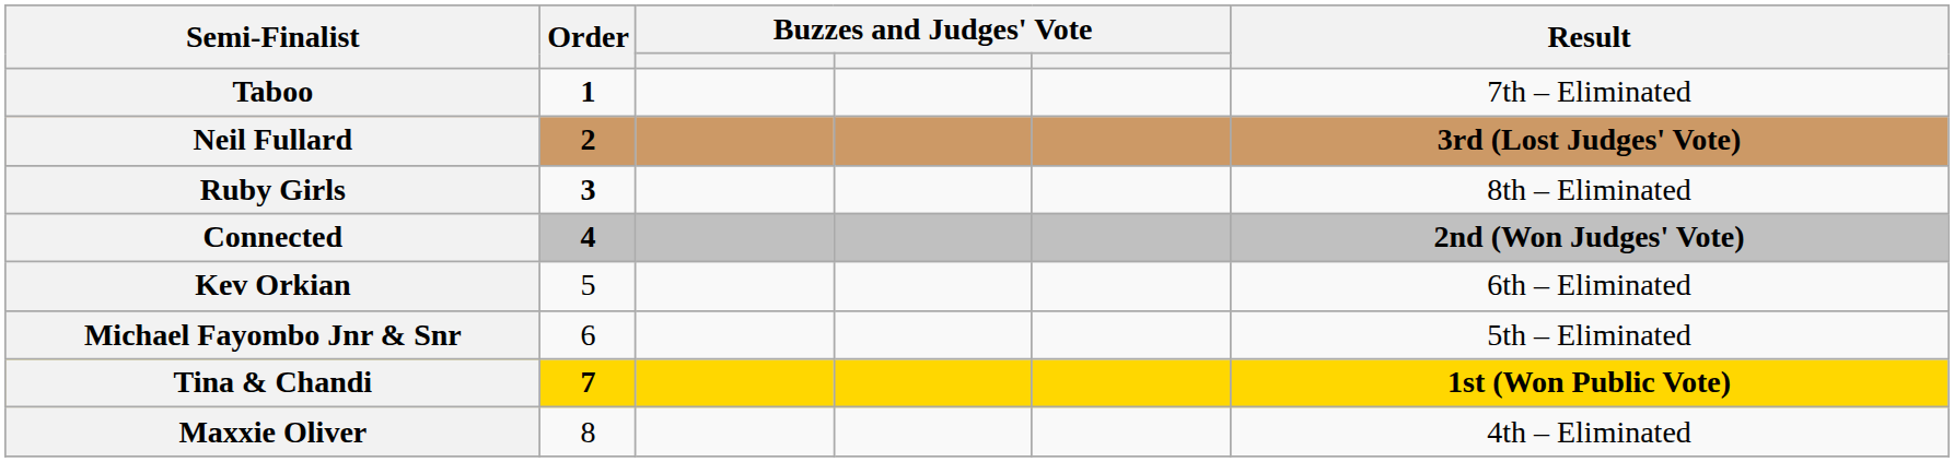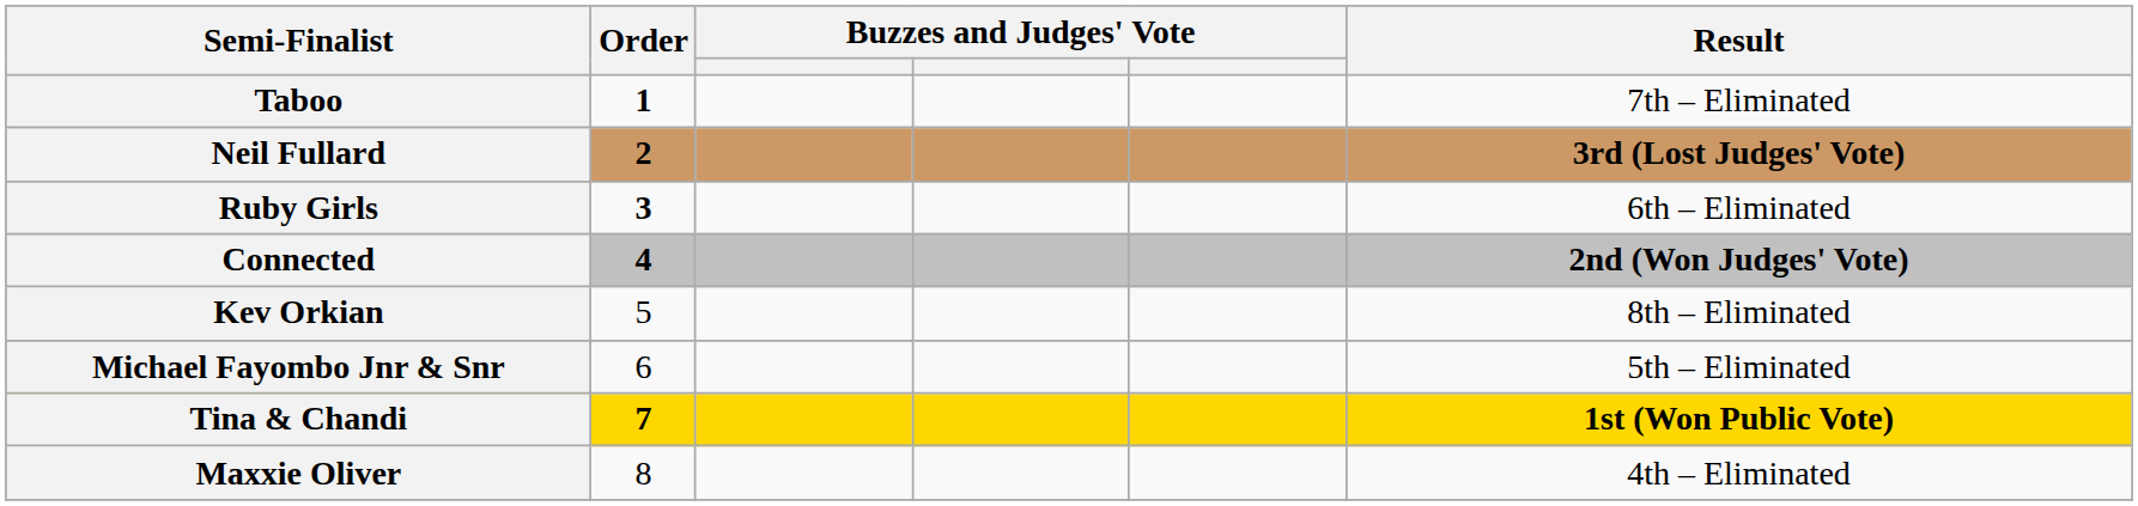Ruby Girls | Result: 8th – Eliminated -> 6th – Eliminated
Kev Orkian | Result: 6th – Eliminated -> 8th – Eliminated
